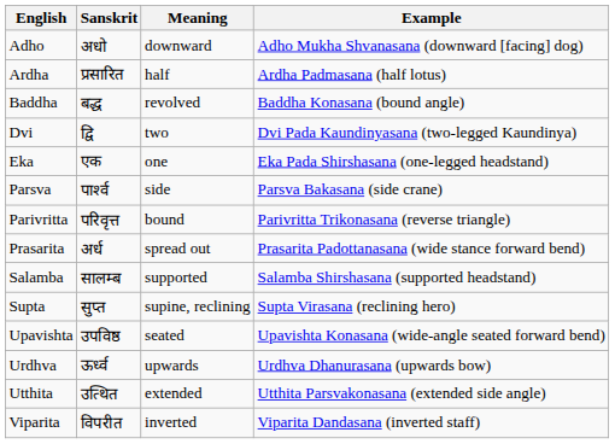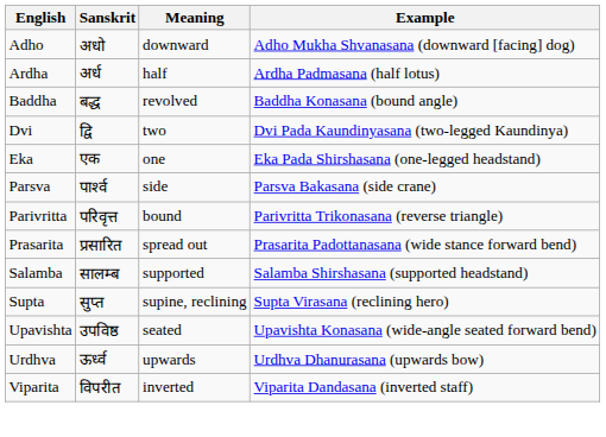Ardha | Sanskrit: प्रसारित -> अर्ध
Prasarita | Sanskrit: अर्ध -> प्रसारित
- row: Utthita | उत्थित | extended | Utthita Parsvakonasana (extended side angle)
